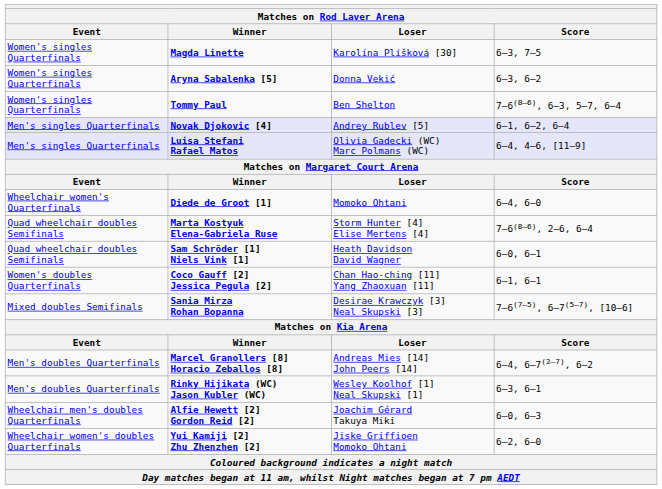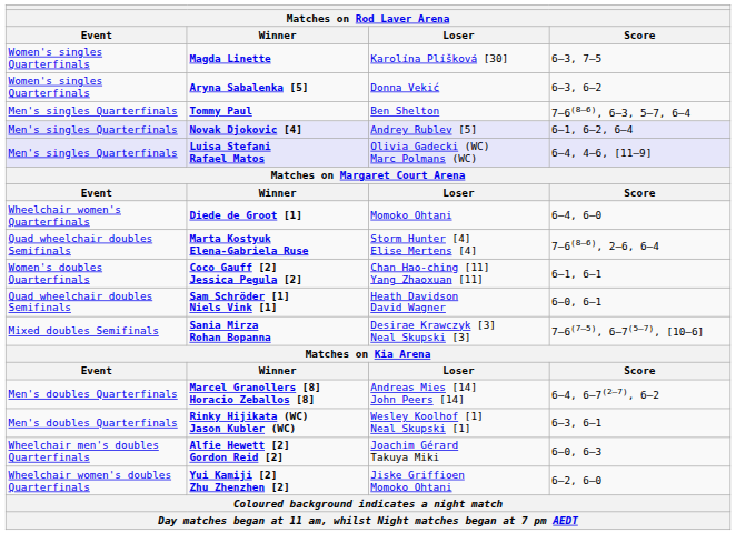Tommy Paul | Event: Women's singles Quarterfinals -> Men's singles Quarterfinals
rows swapped: Coco Gauff [2] Jessica Pegula [2] <-> Sam Schröder [1] Niels Vink [1]
